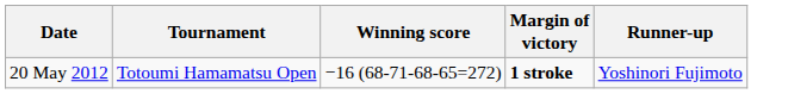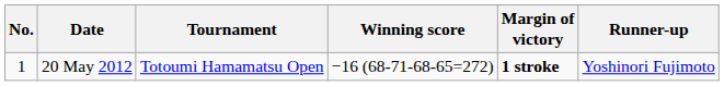+ column: No. | 1
